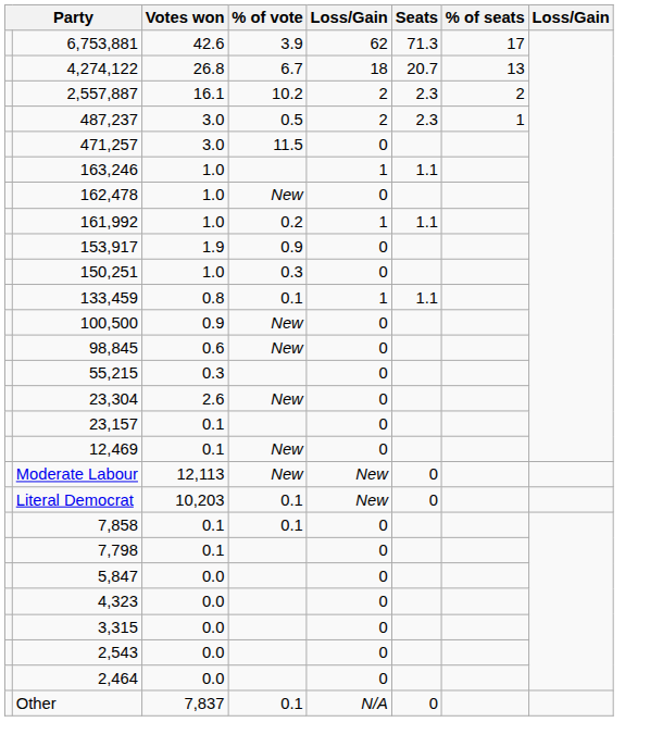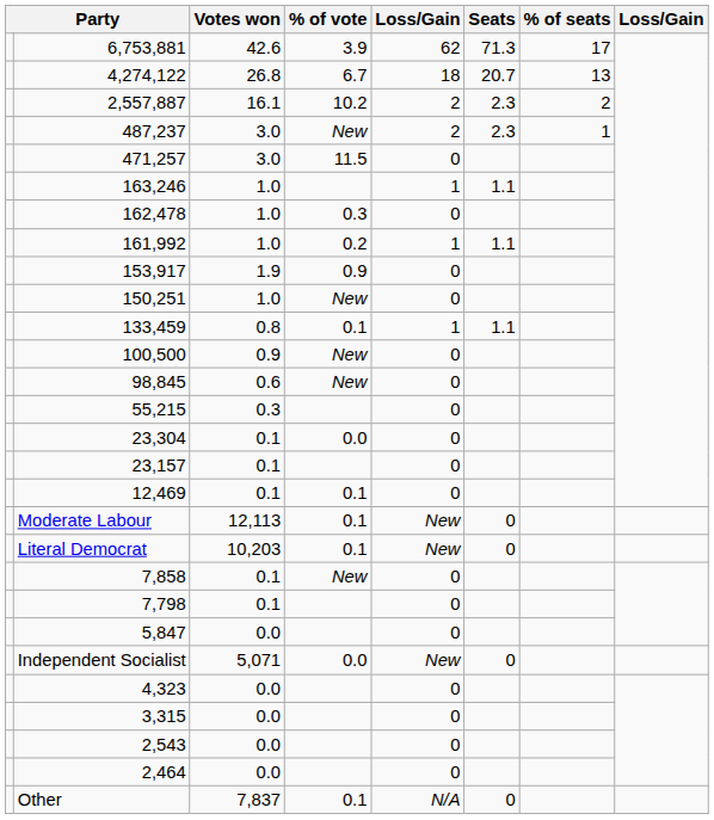487,237 | % of vote: 0.5 -> New
162,478 | % of vote: New -> 0.3
150,251 | % of vote: 0.3 -> New
23,304 | Votes won: 2.6 -> 0.1
23,304 | % of vote: New -> 0.0
12,469 | % of vote: New -> 0.1
Moderate Labour | % of vote: New -> 0.1
7,858 | % of vote: 0.1 -> New
+ row: Independent Socialist | 5,071 | 0.0 | New | 0
